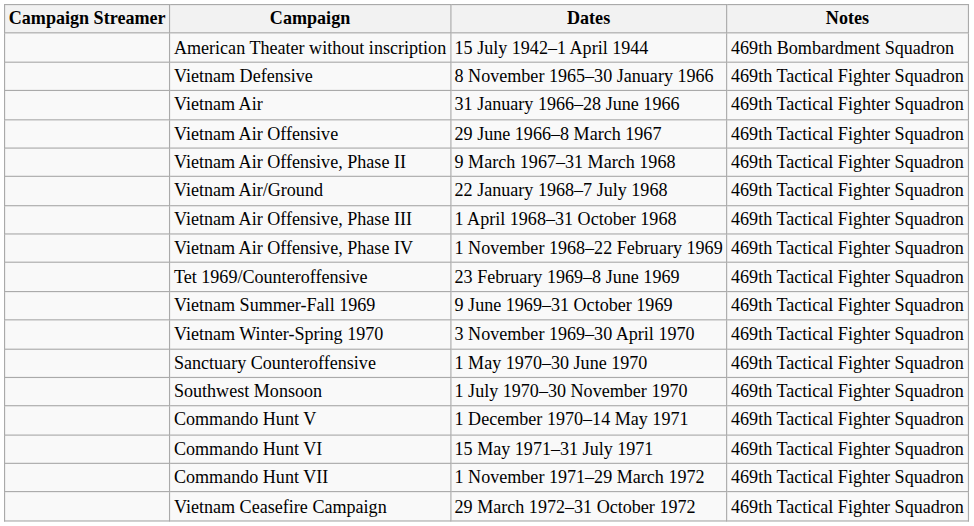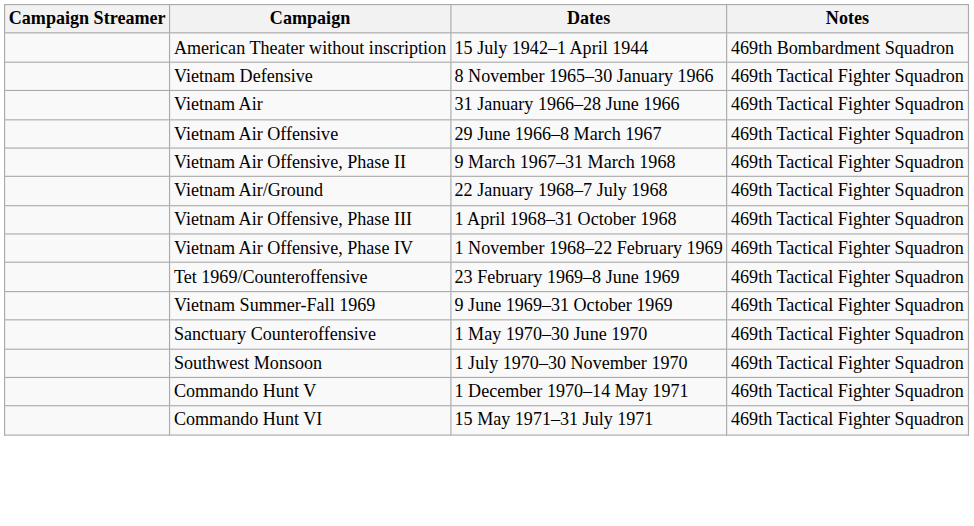- row: Vietnam Winter-Spring 1970 | 3 November 1969–30 April 1970 | 469th Tactical Fighter Squadron
- row: Commando Hunt VII | 1 November 1971–29 March 1972 | 469th Tactical Fighter Squadron
- row: Vietnam Ceasefire Campaign | 29 March 1972–31 October 1972 | 469th Tactical Fighter Squadron
